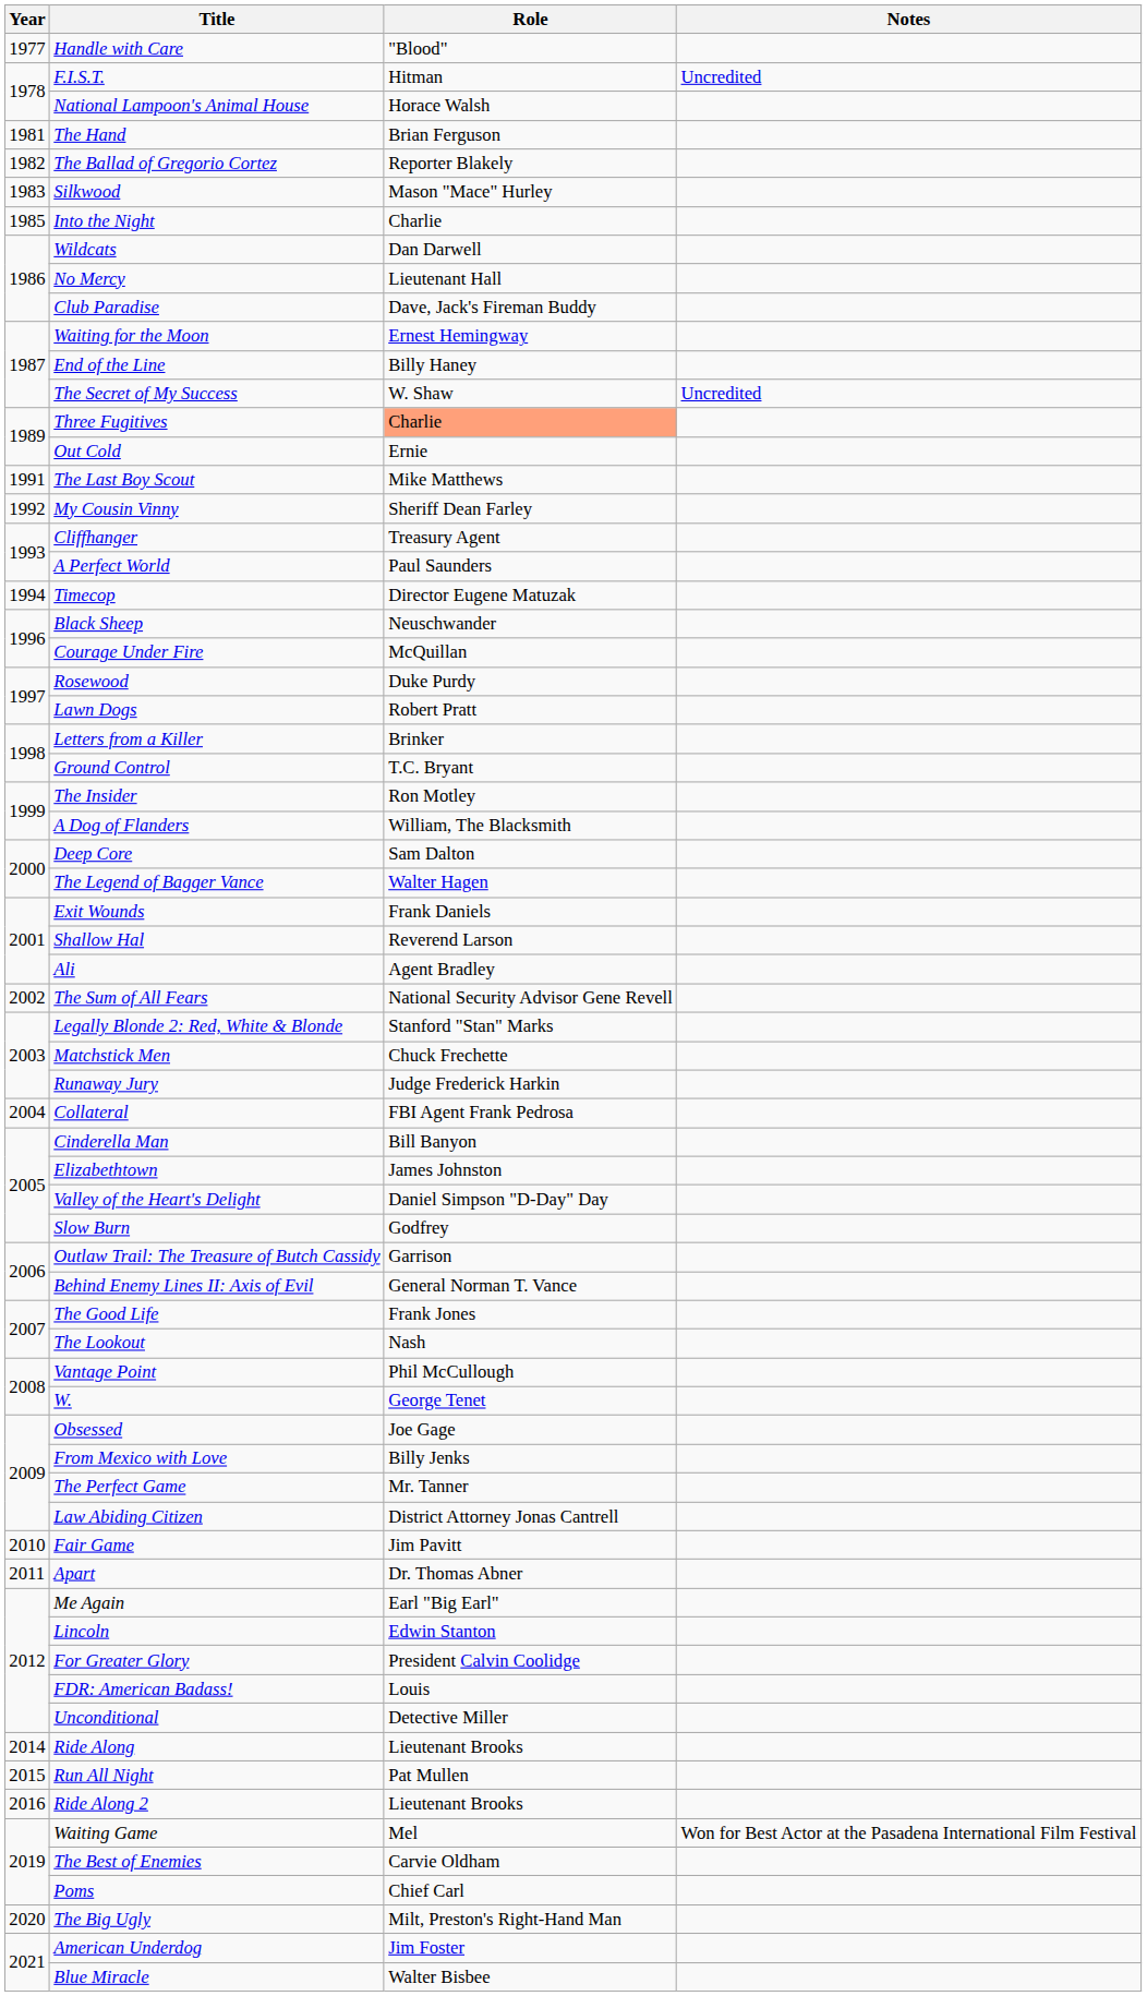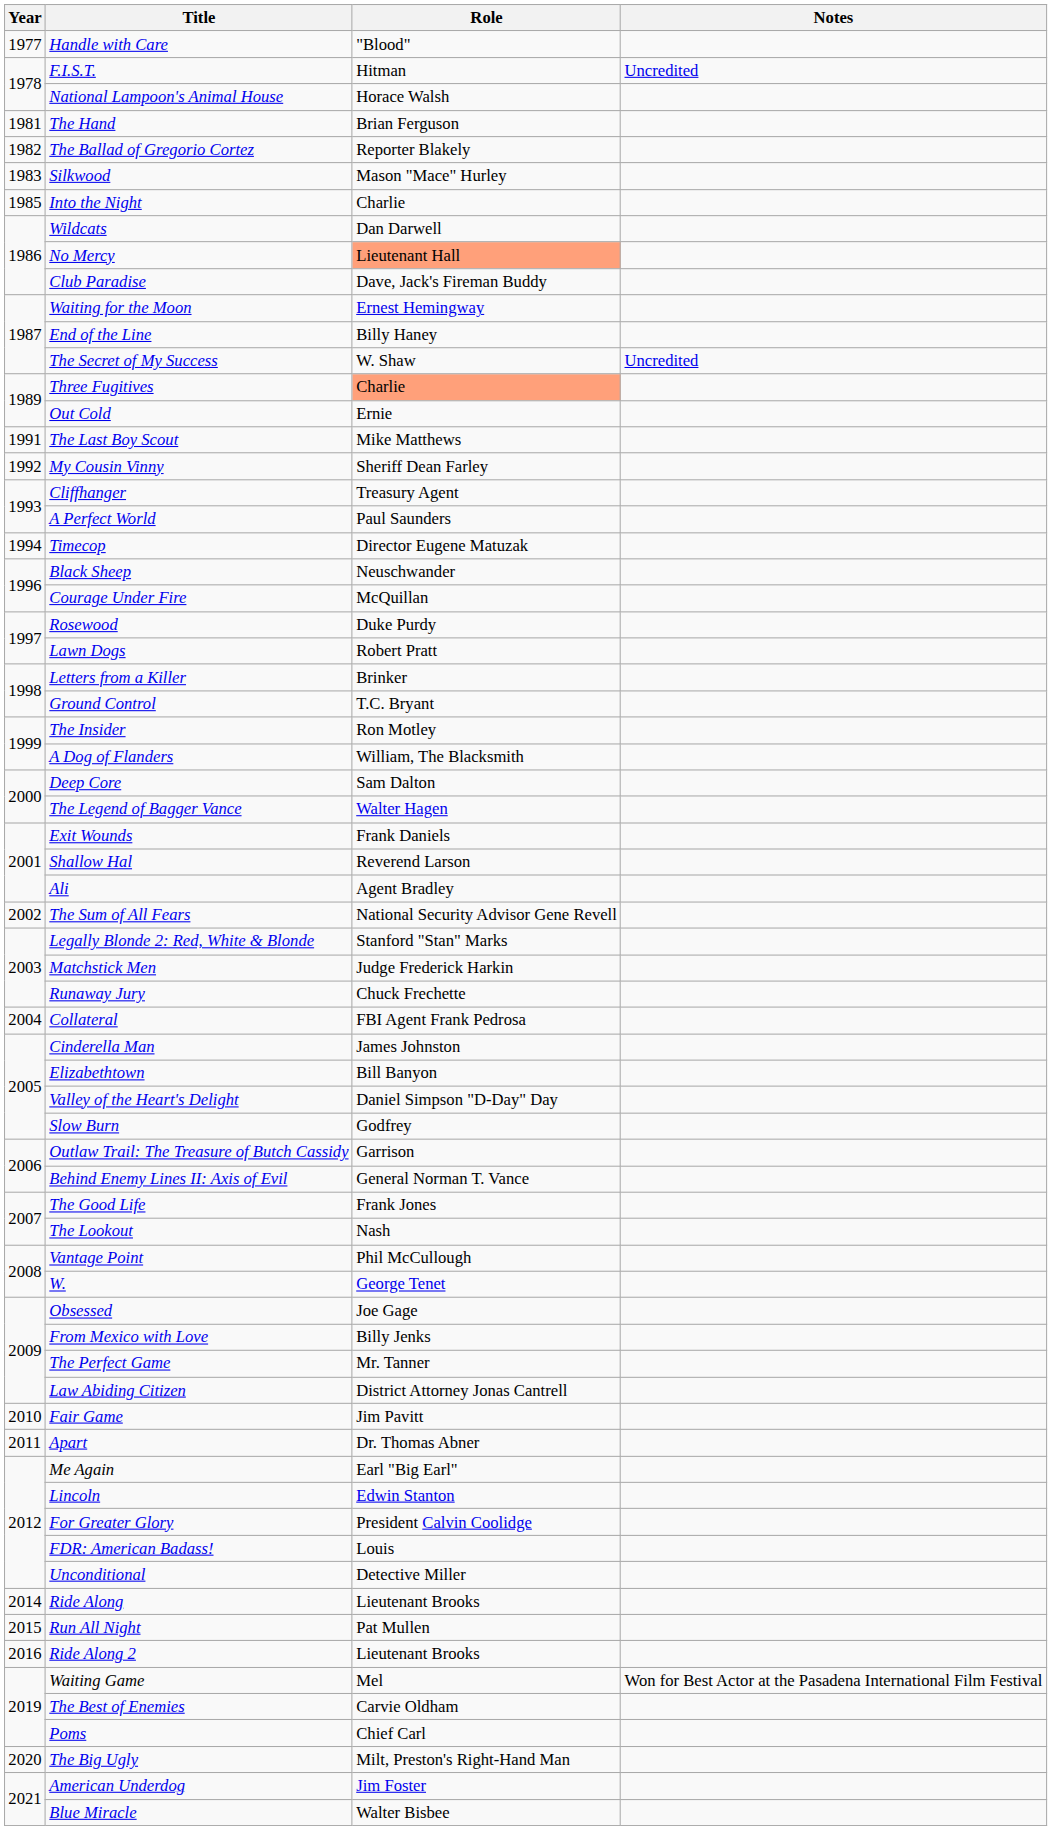No Mercy | Role: no background -> lightsalmon background
Matchstick Men | Role: Chuck Frechette -> Judge Frederick Harkin
Runaway Jury | Role: Judge Frederick Harkin -> Chuck Frechette
Cinderella Man | Role: Bill Banyon -> James Johnston
Elizabethtown | Role: James Johnston -> Bill Banyon
